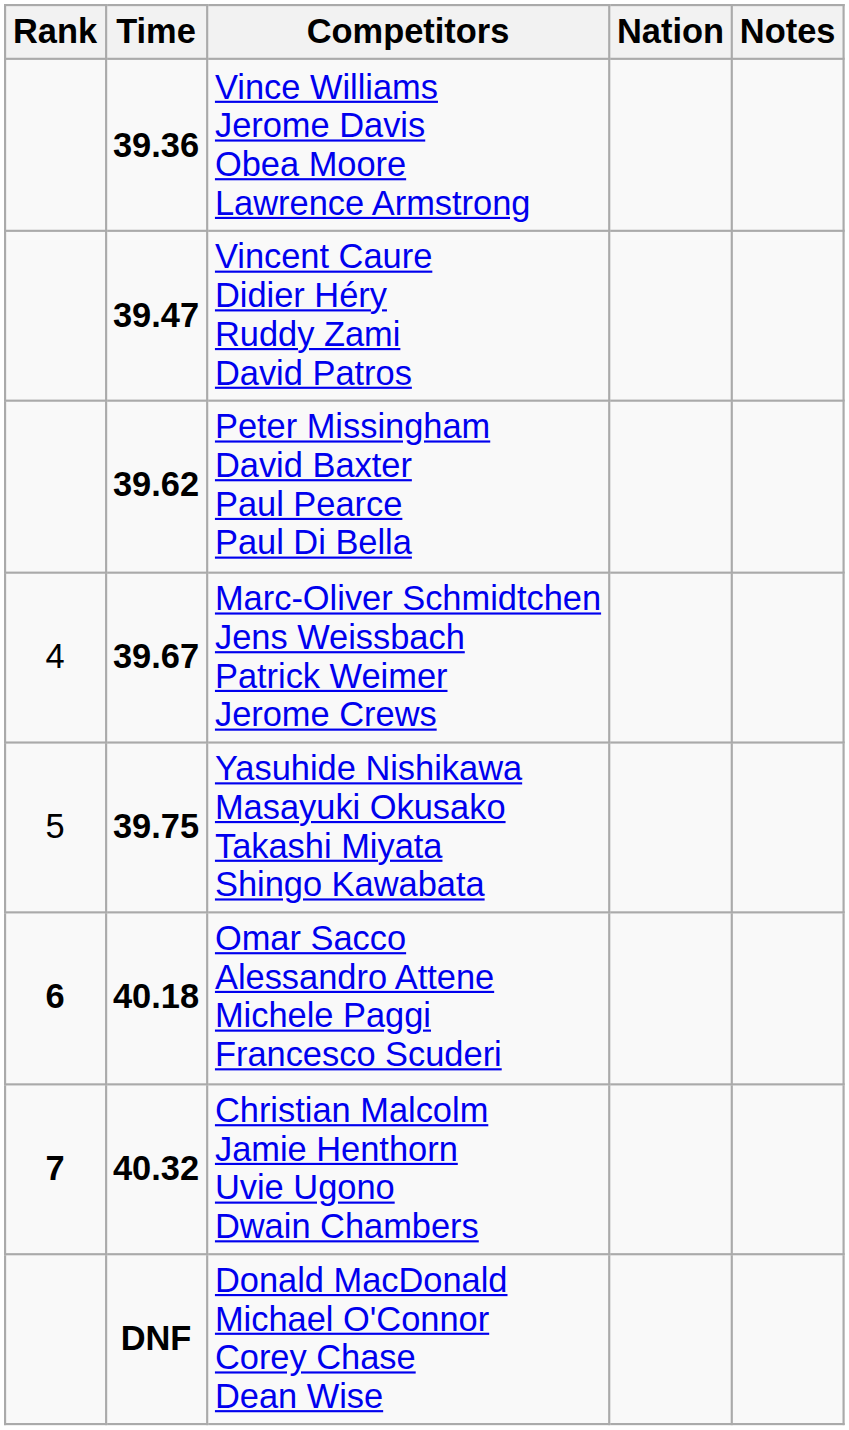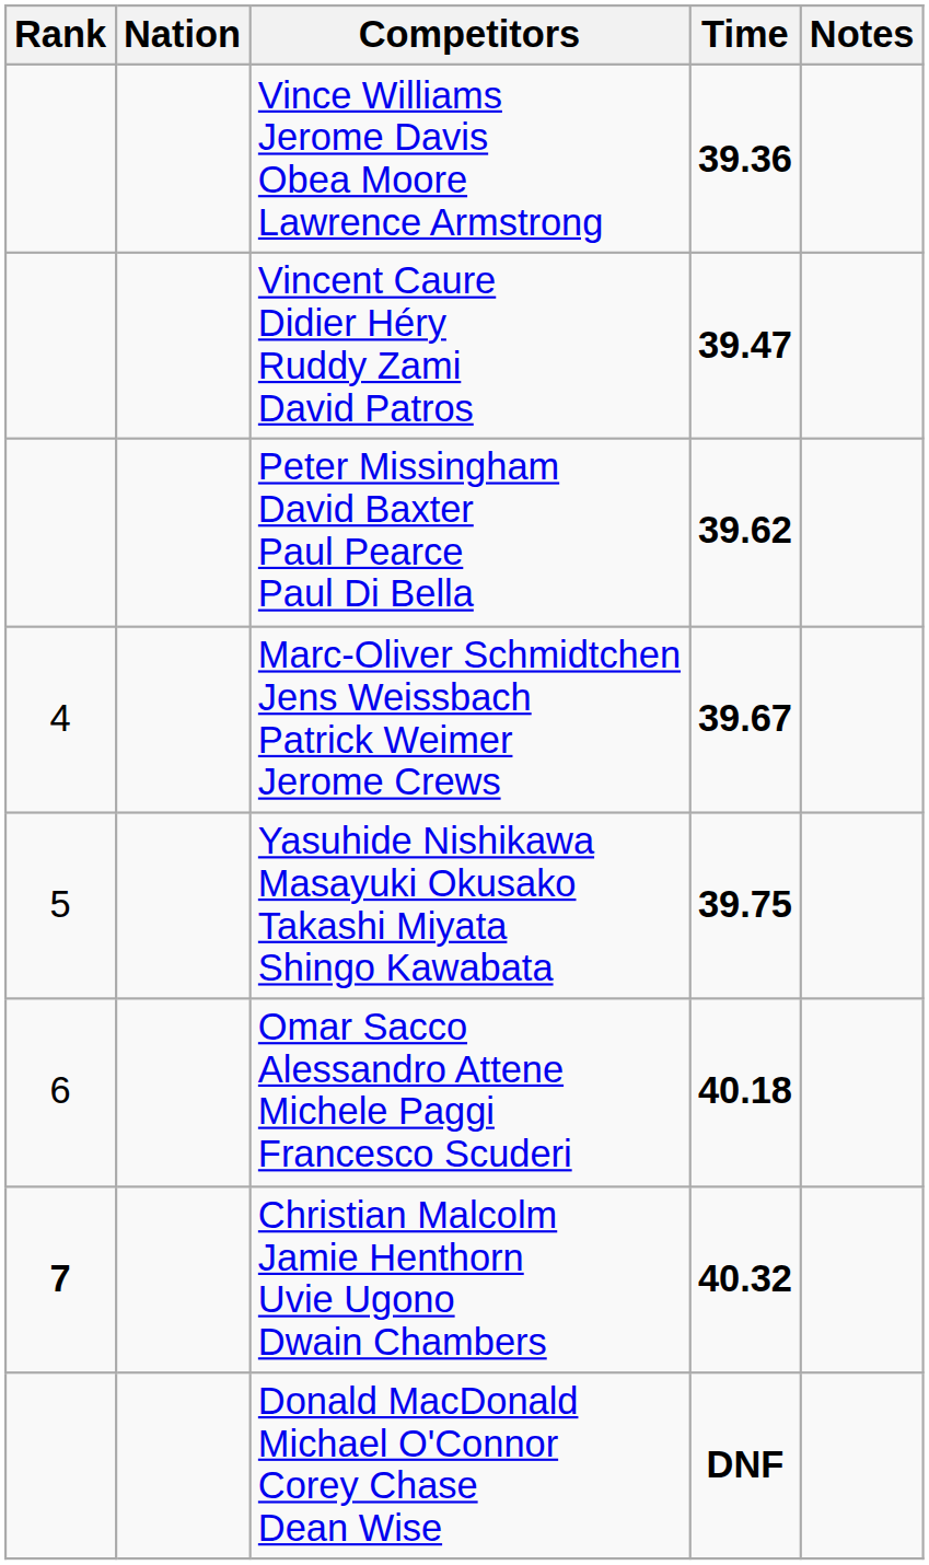columns swapped: Nation <-> Time
Omar Sacco Alessandro Attene Michele Paggi Francesco Scuderi | Rank: bold -> normal
